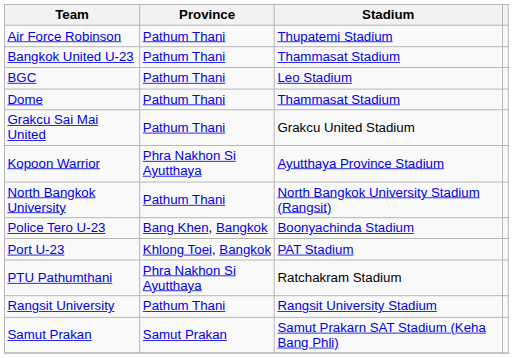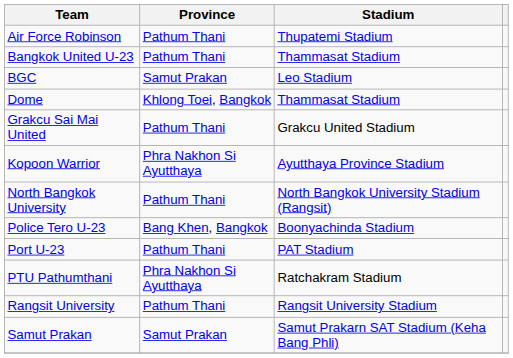BGC | Province: Pathum Thani -> Samut Prakan
Dome | Province: Pathum Thani -> Khlong Toei, Bangkok
Port U-23 | Province: Khlong Toei, Bangkok -> Pathum Thani
